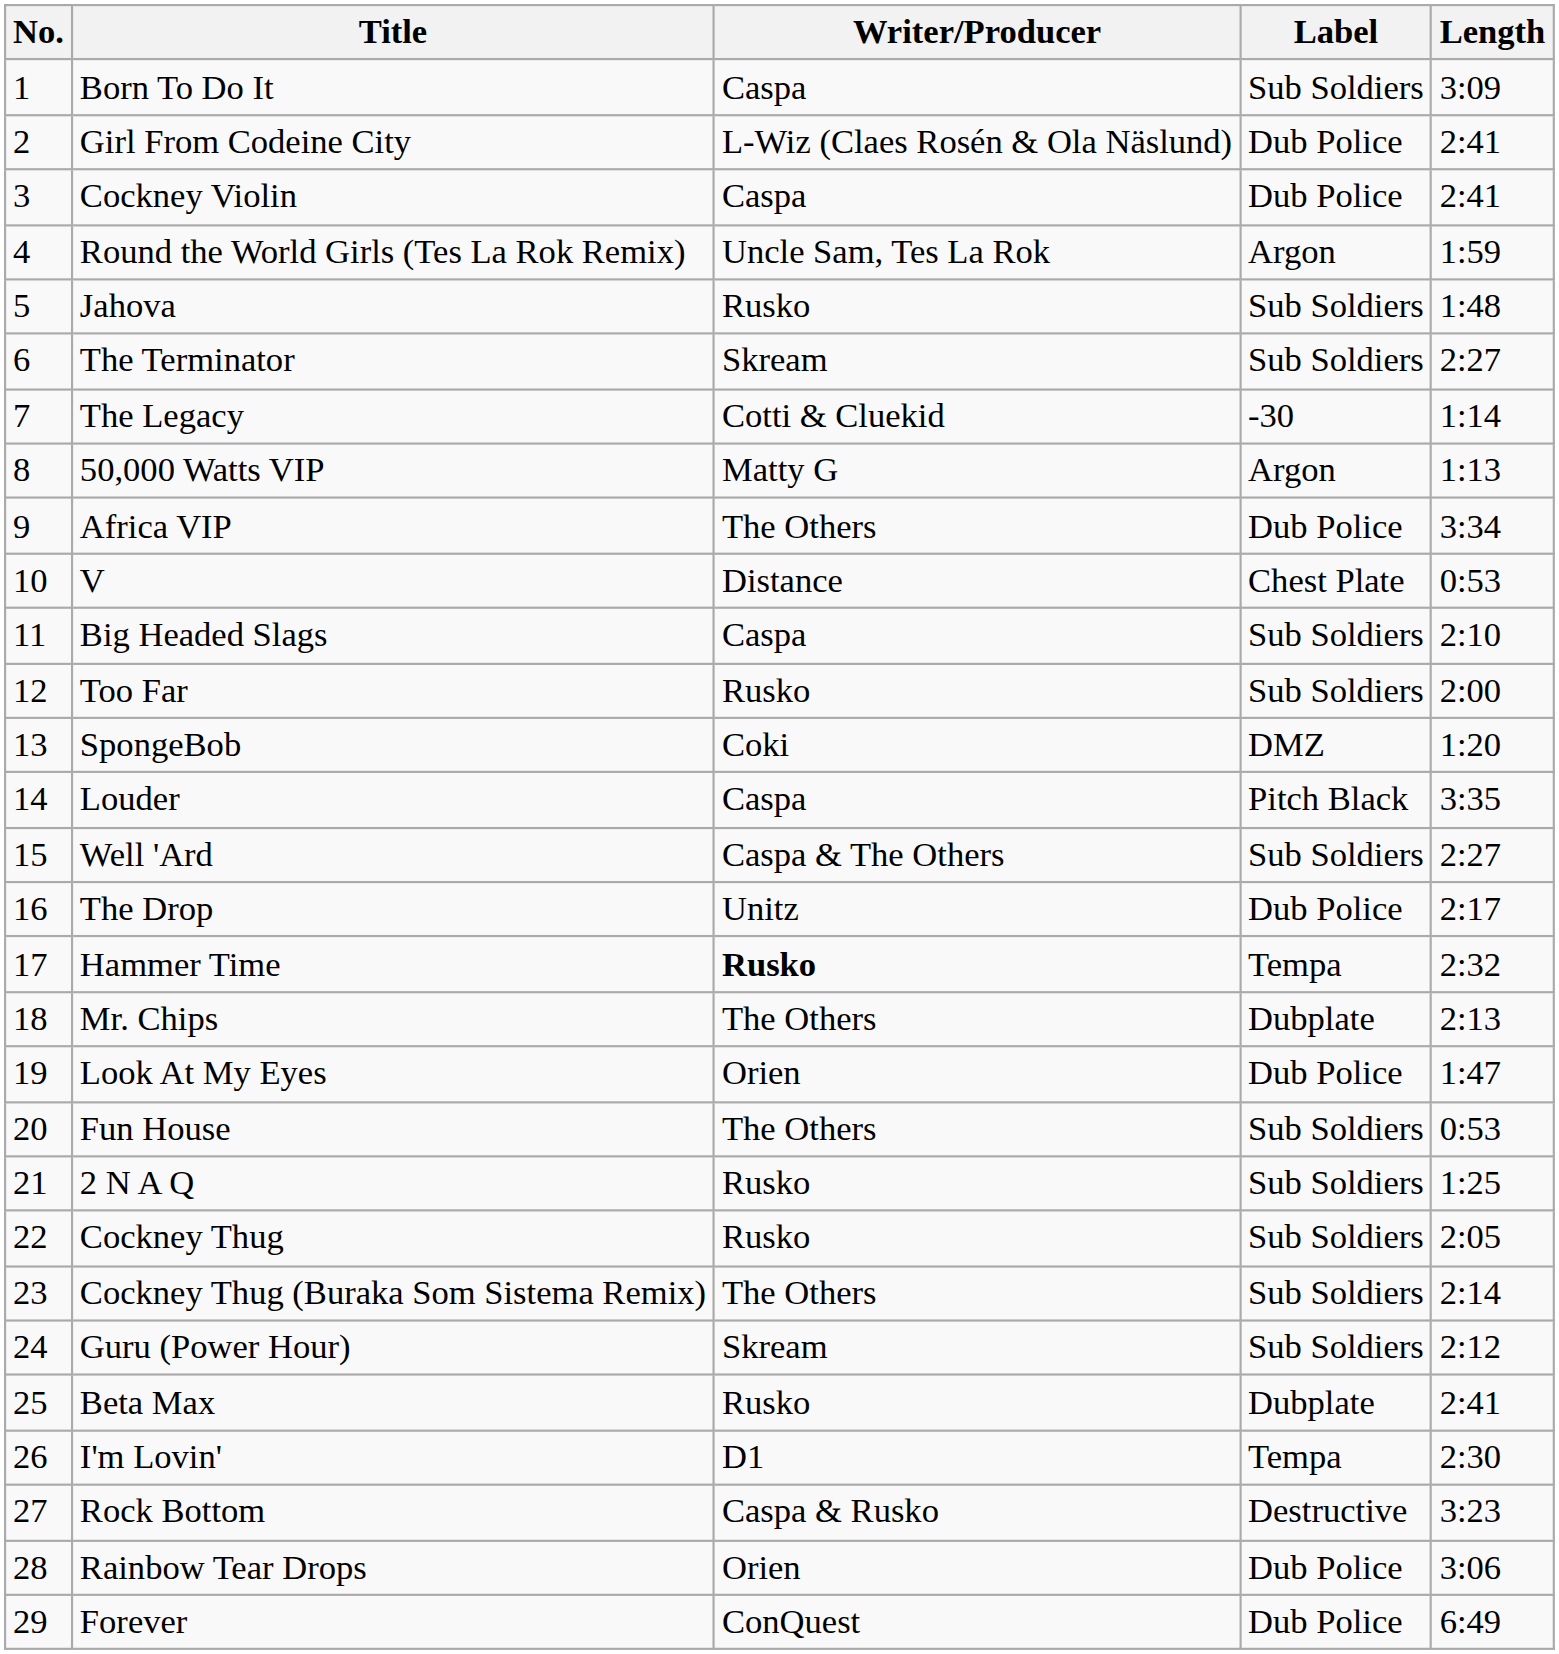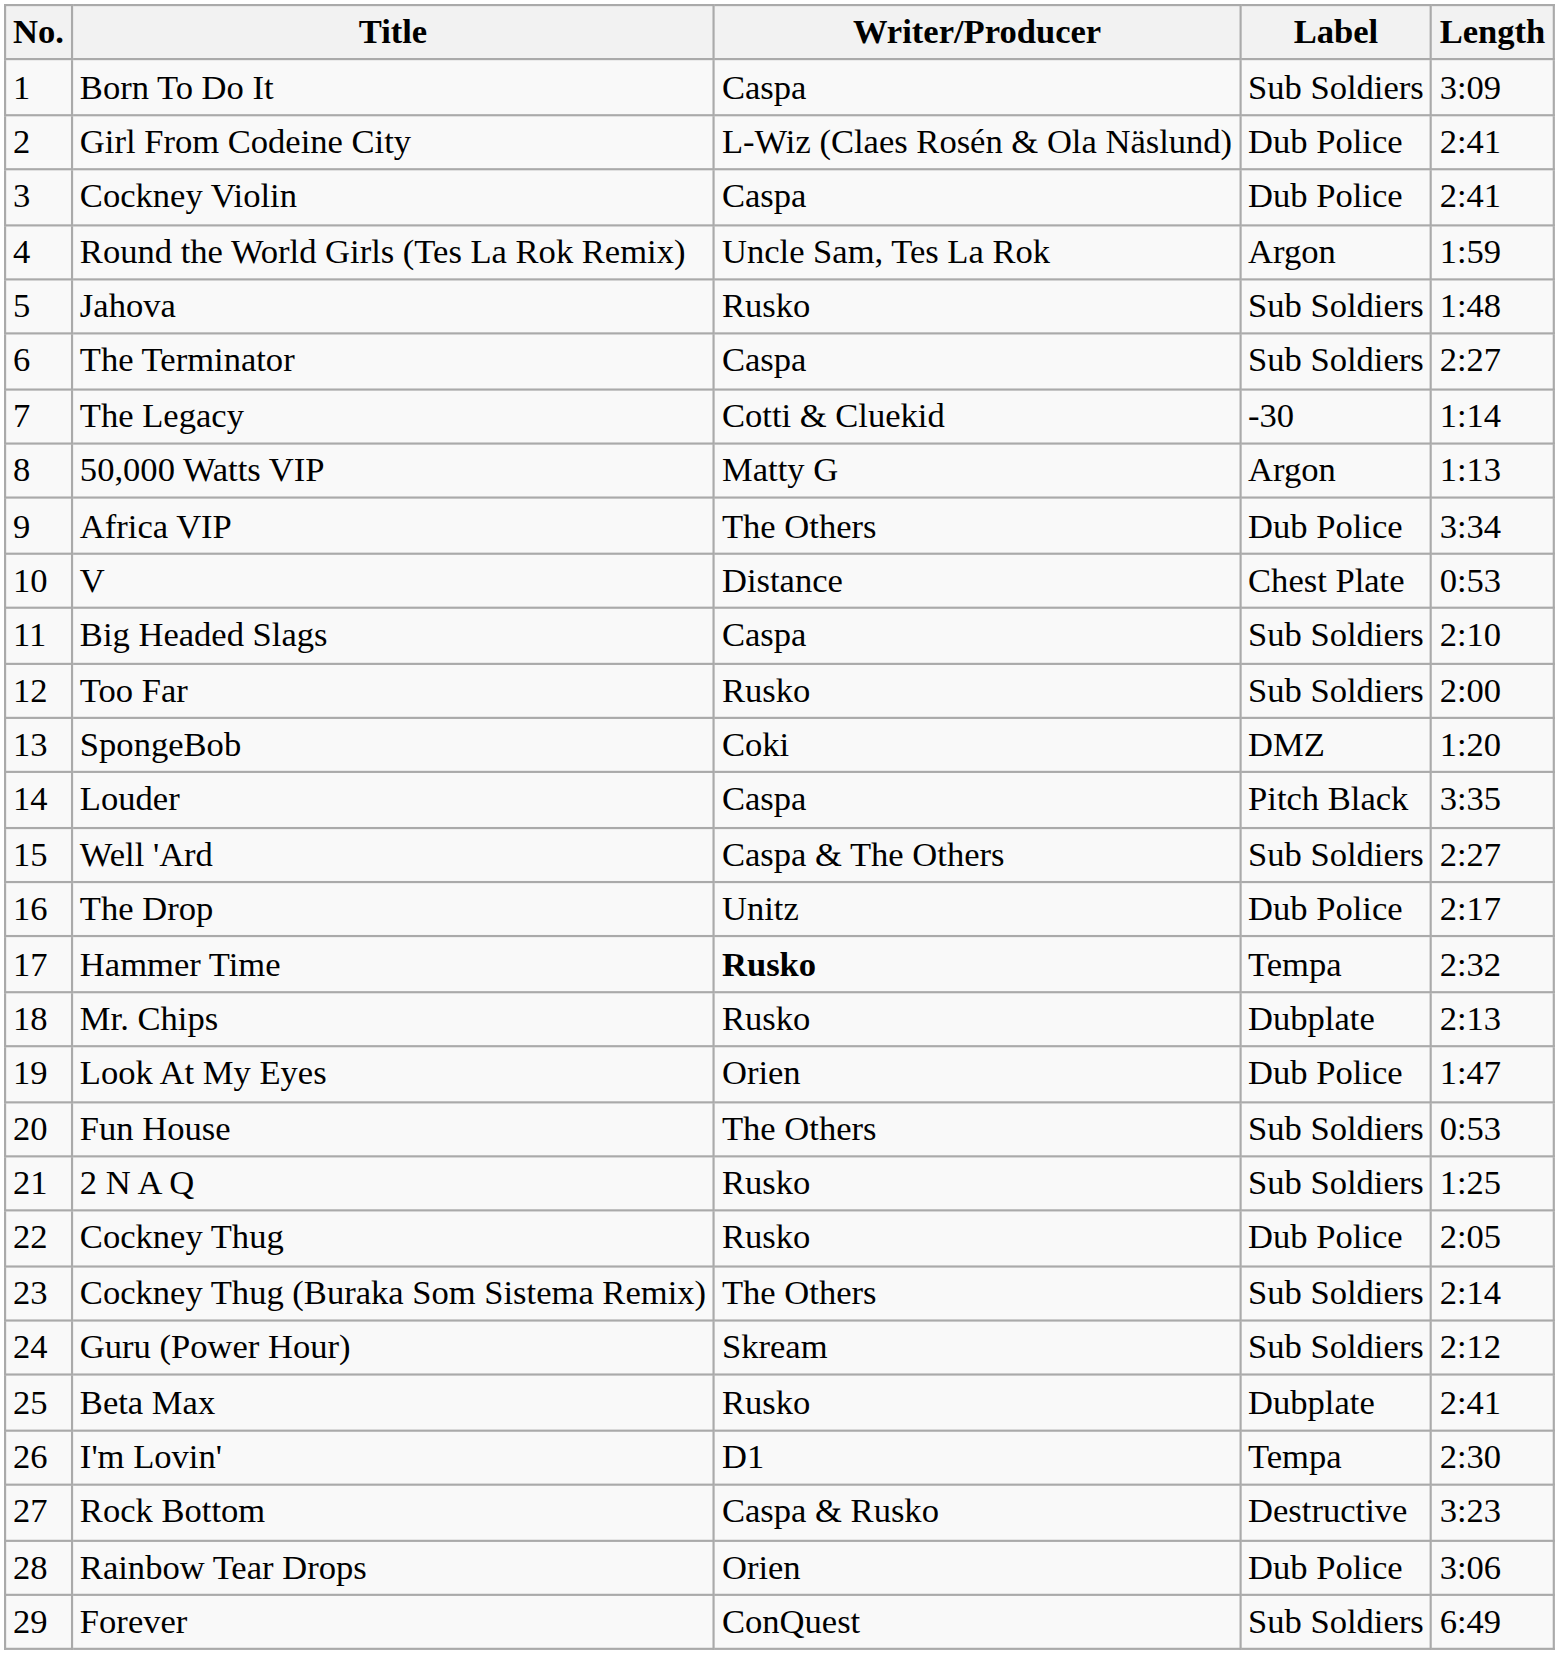The Terminator | Writer/Producer: Skream -> Caspa
Mr. Chips | Writer/Producer: The Others -> Rusko
Cockney Thug | Label: Sub Soldiers -> Dub Police
Forever | Label: Dub Police -> Sub Soldiers
